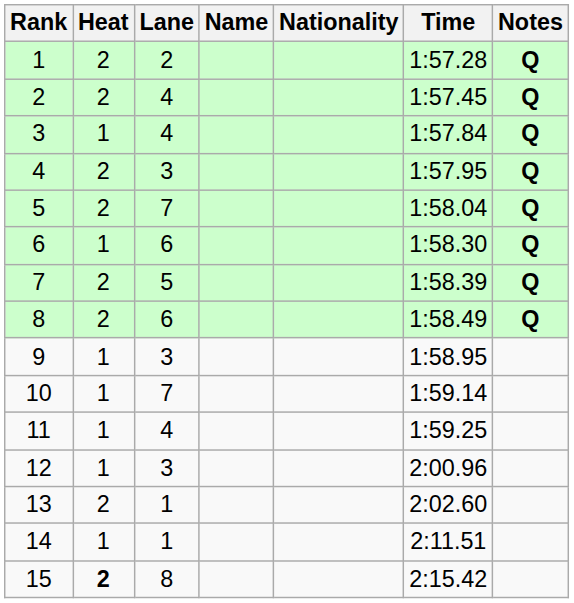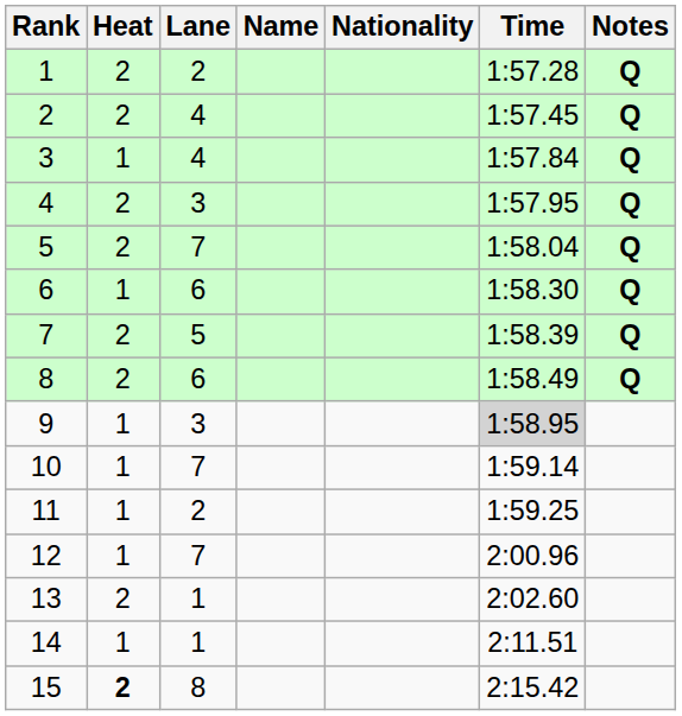9 | Time: no background -> lightgrey background
11 | Lane: 4 -> 2
12 | Lane: 3 -> 7
